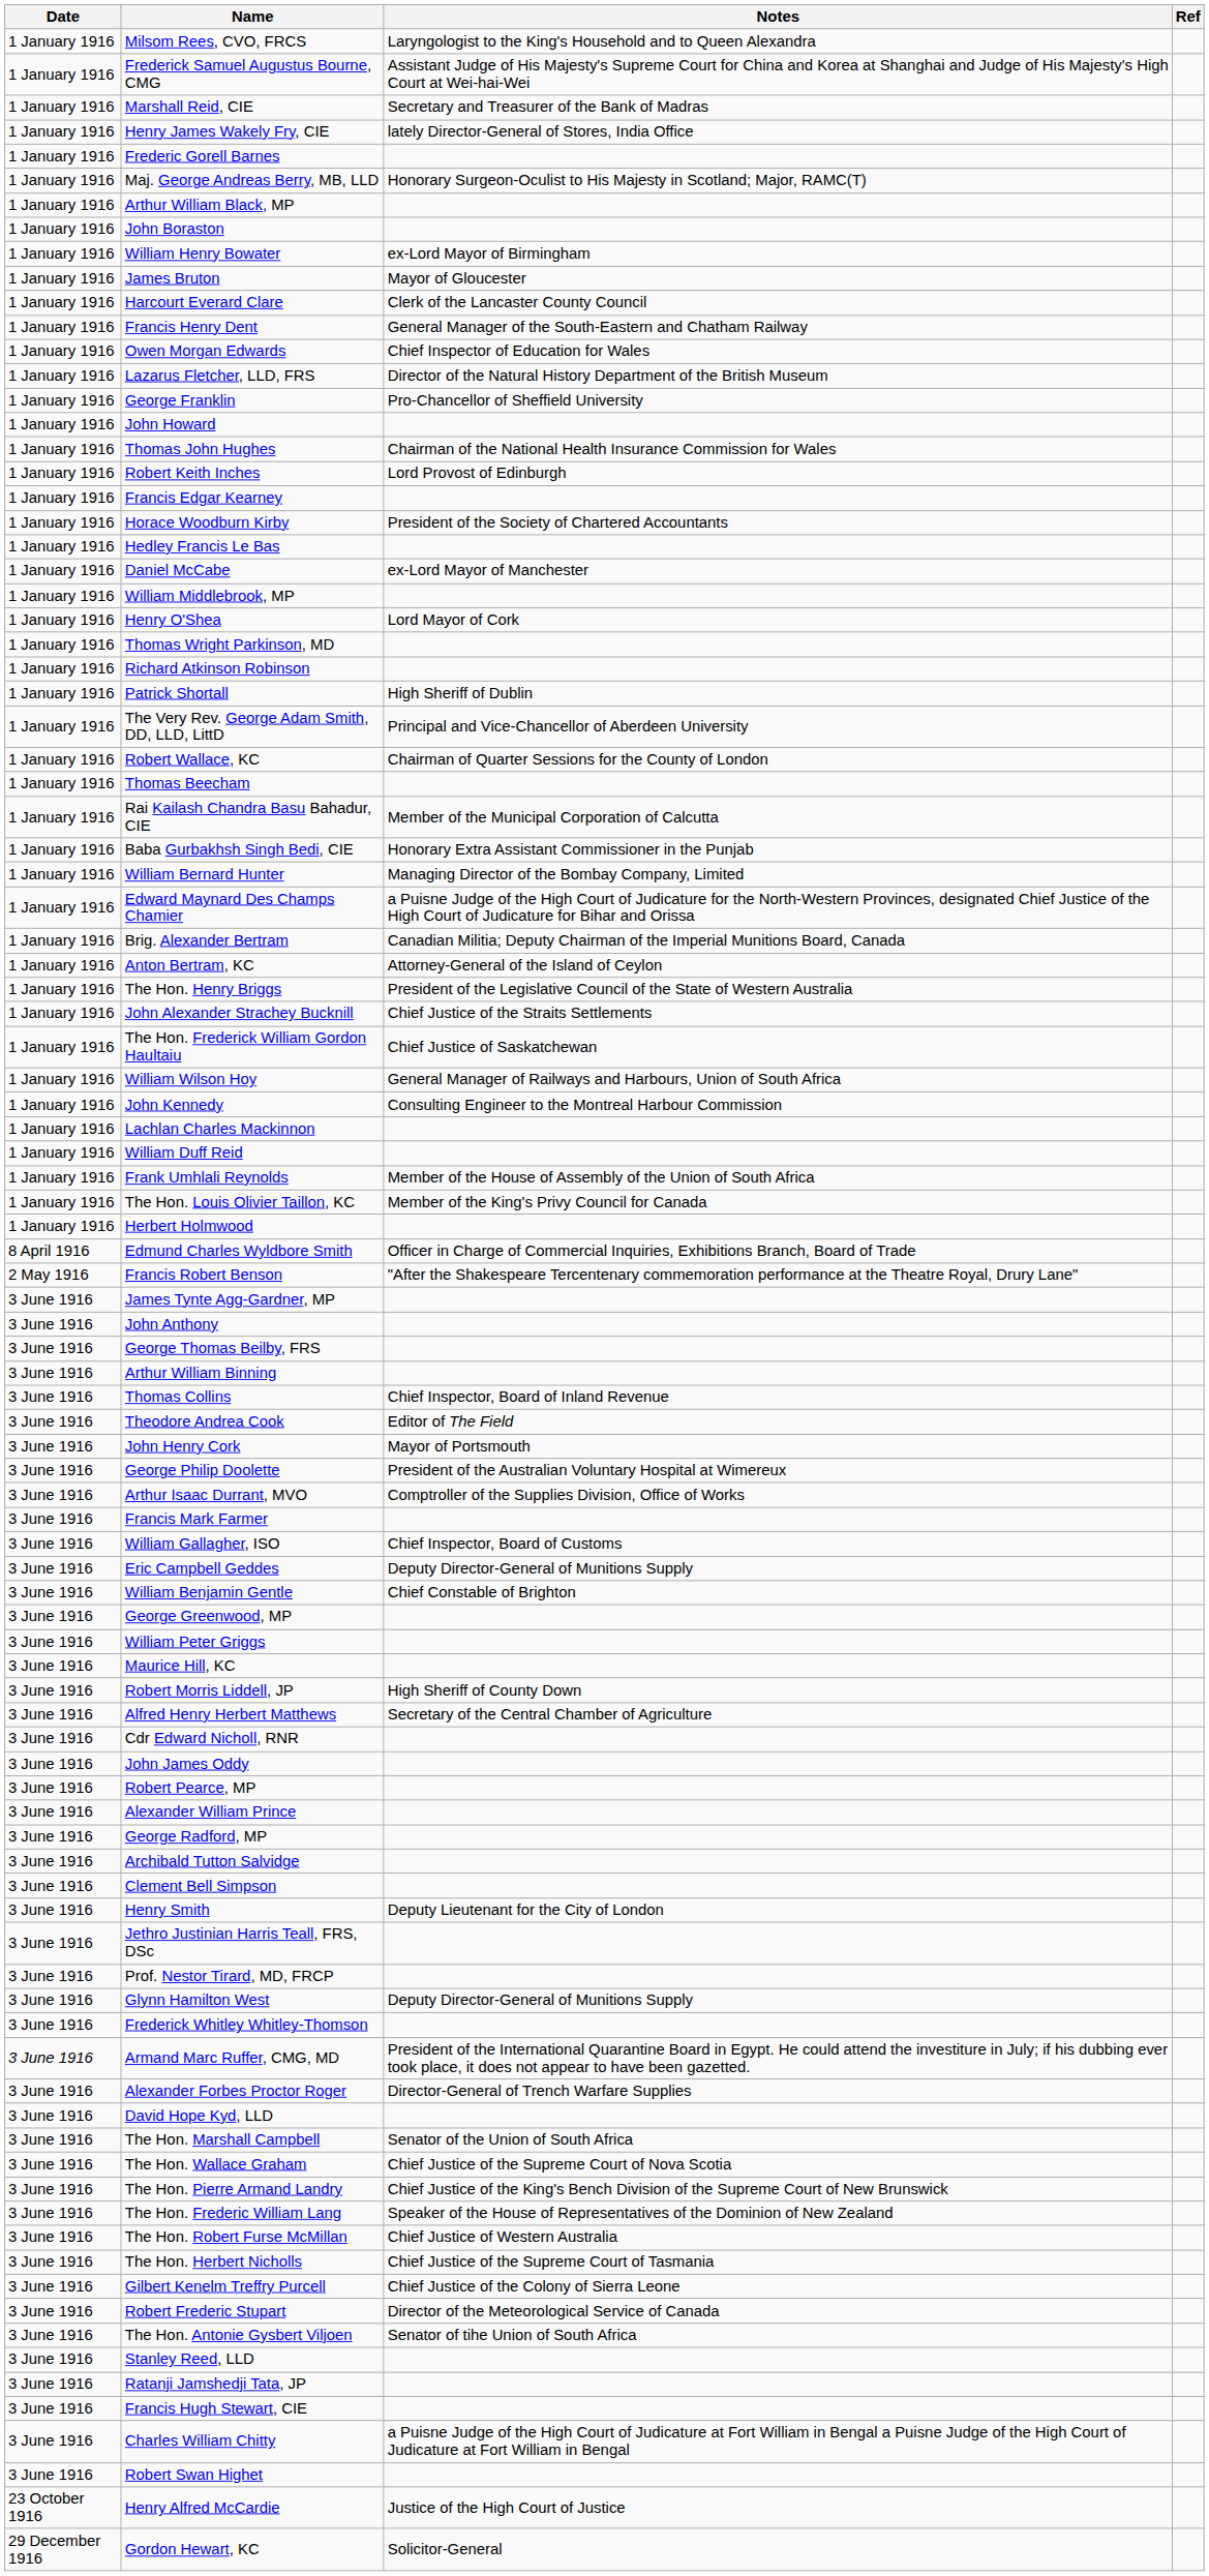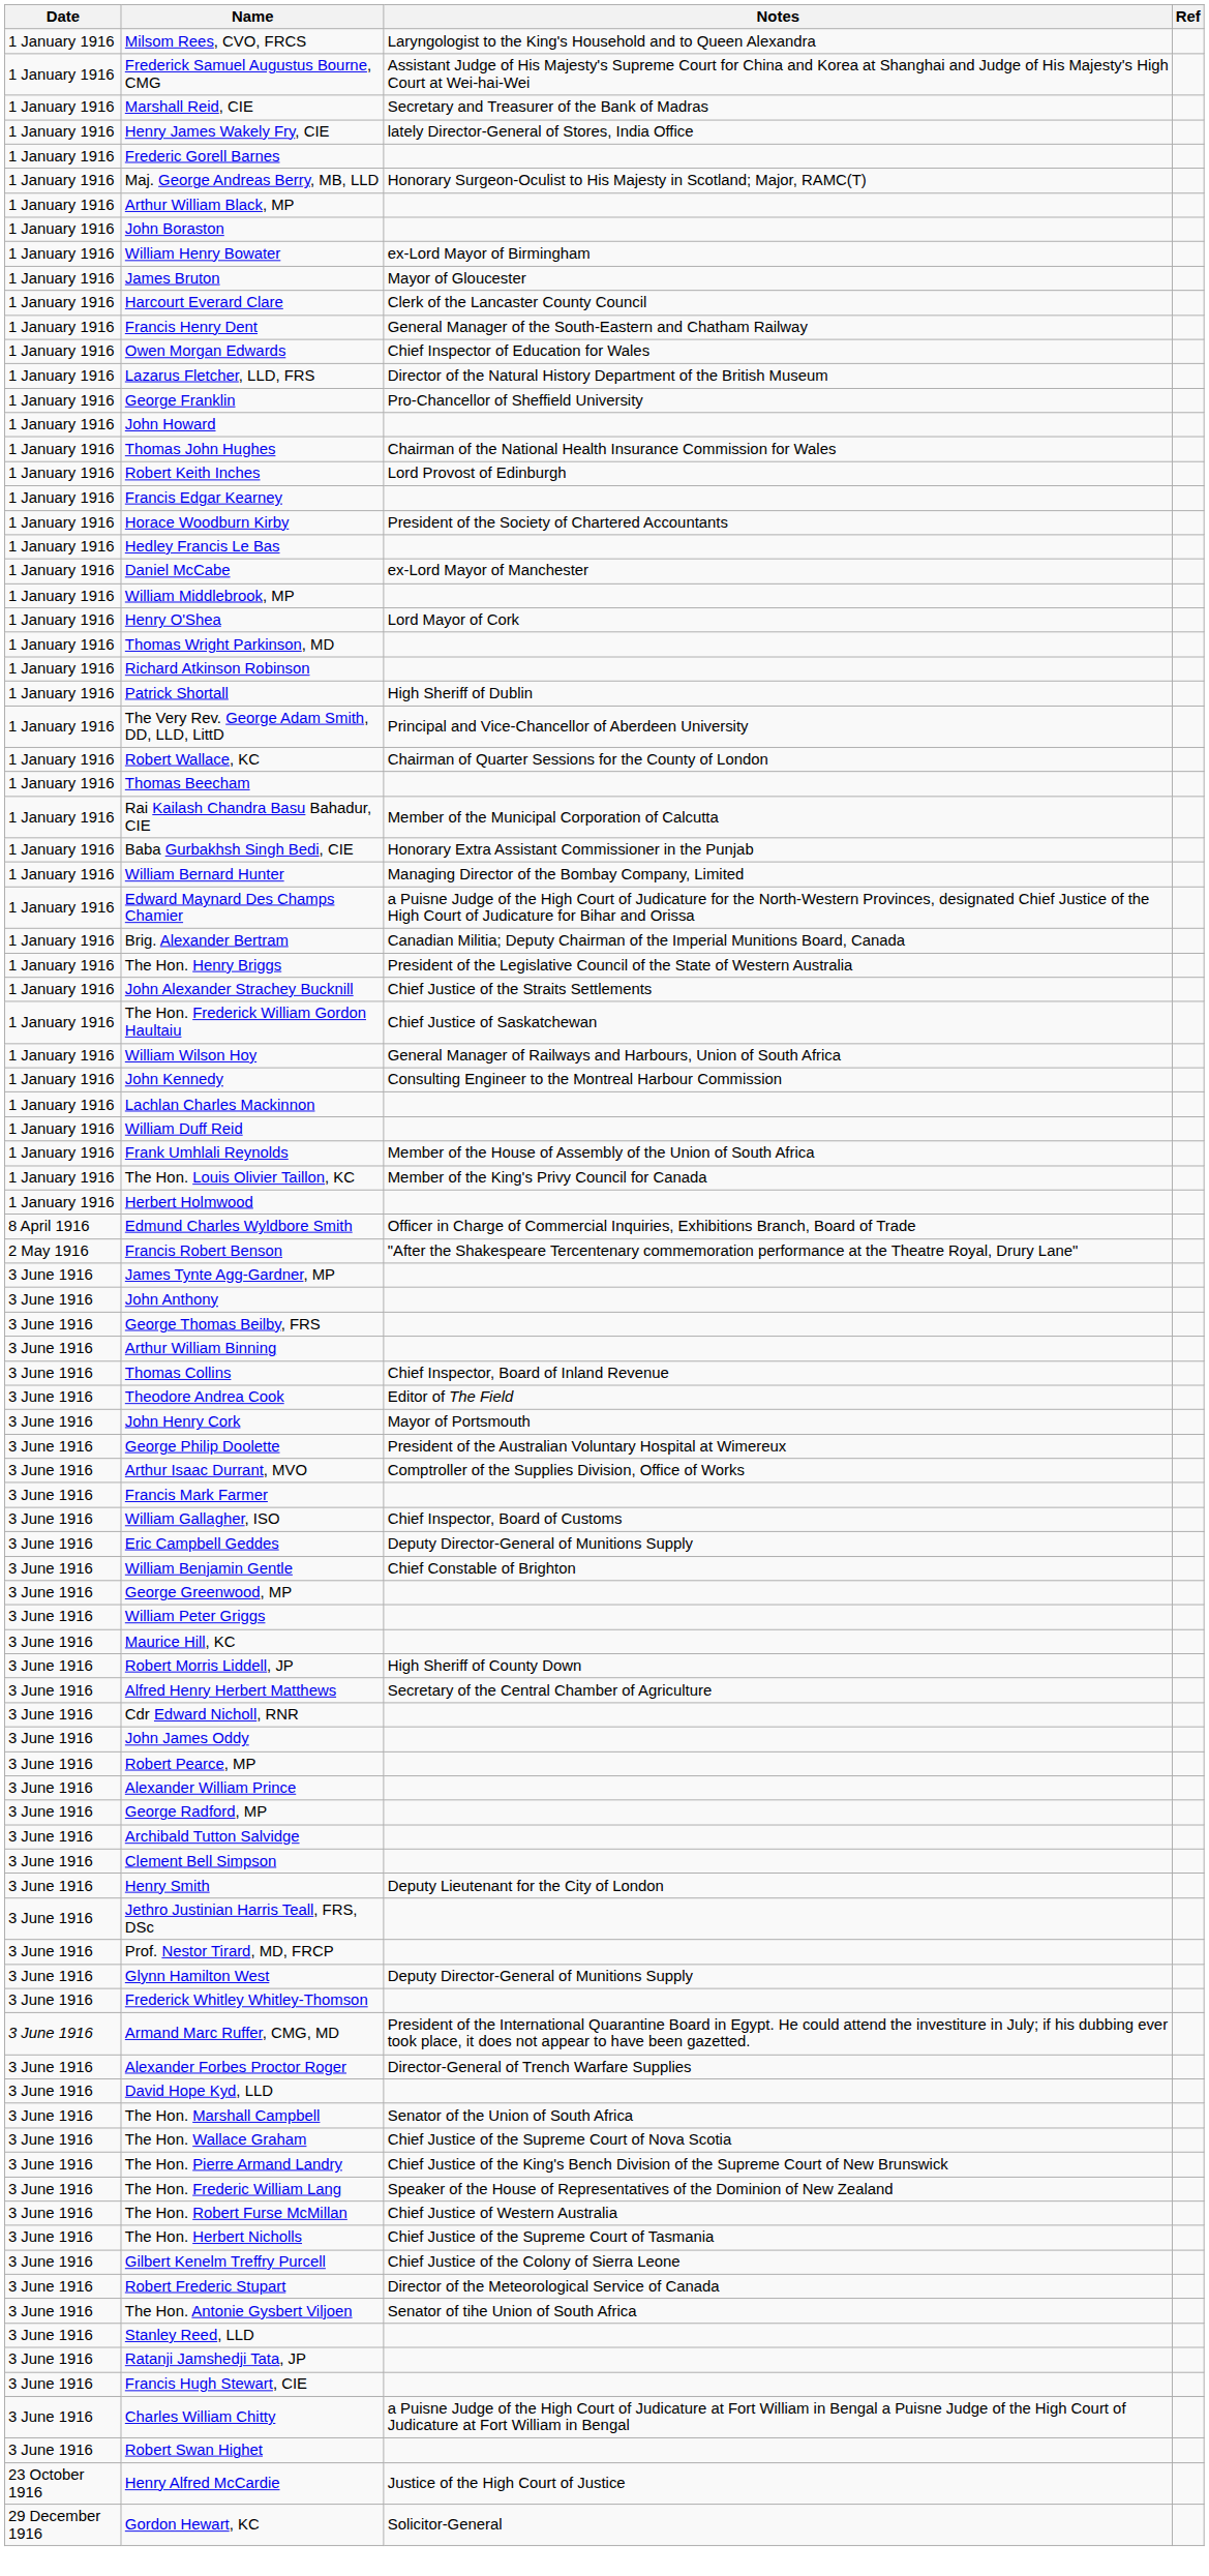- row: 1 January 1916 | Anton Bertram, KC | Attorney-General of the Island of Ceylon
